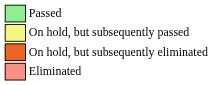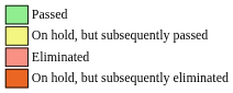rows swapped: On hold, but subsequently eliminated <-> Eliminated
